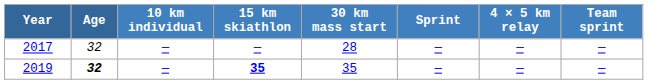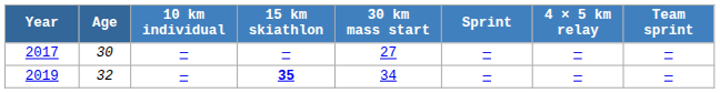2017 | Age: 32 -> 30
2017 | 30 km mass start: 28 -> 27
2019 | Age: bold -> normal
2019 | 30 km mass start: 35 -> 34
